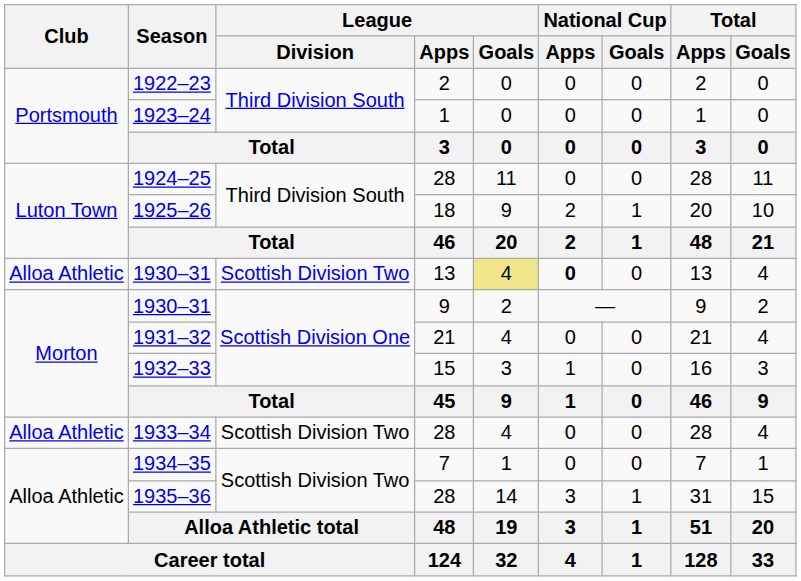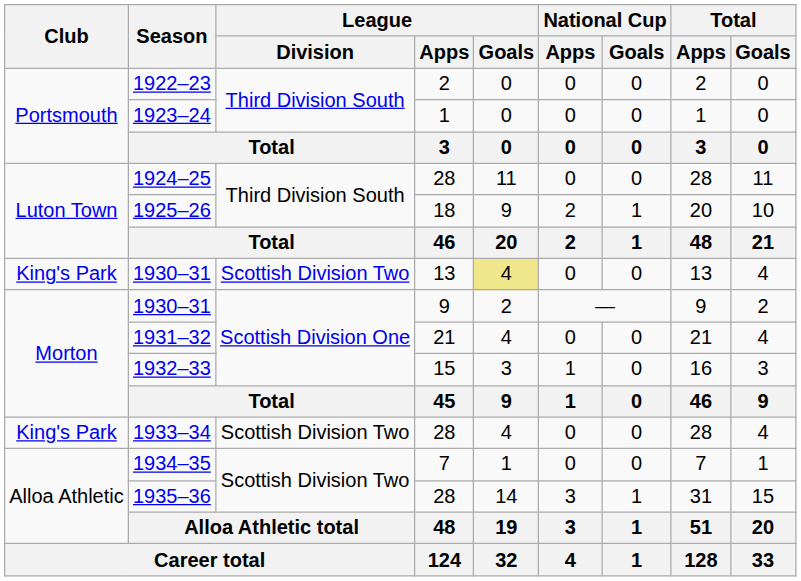1930–31 / 13 | Club: Alloa Athletic -> King's Park
1930–31 / 13 | National Cup / Apps: bold -> normal
1933–34 | Club: Alloa Athletic -> King's Park
